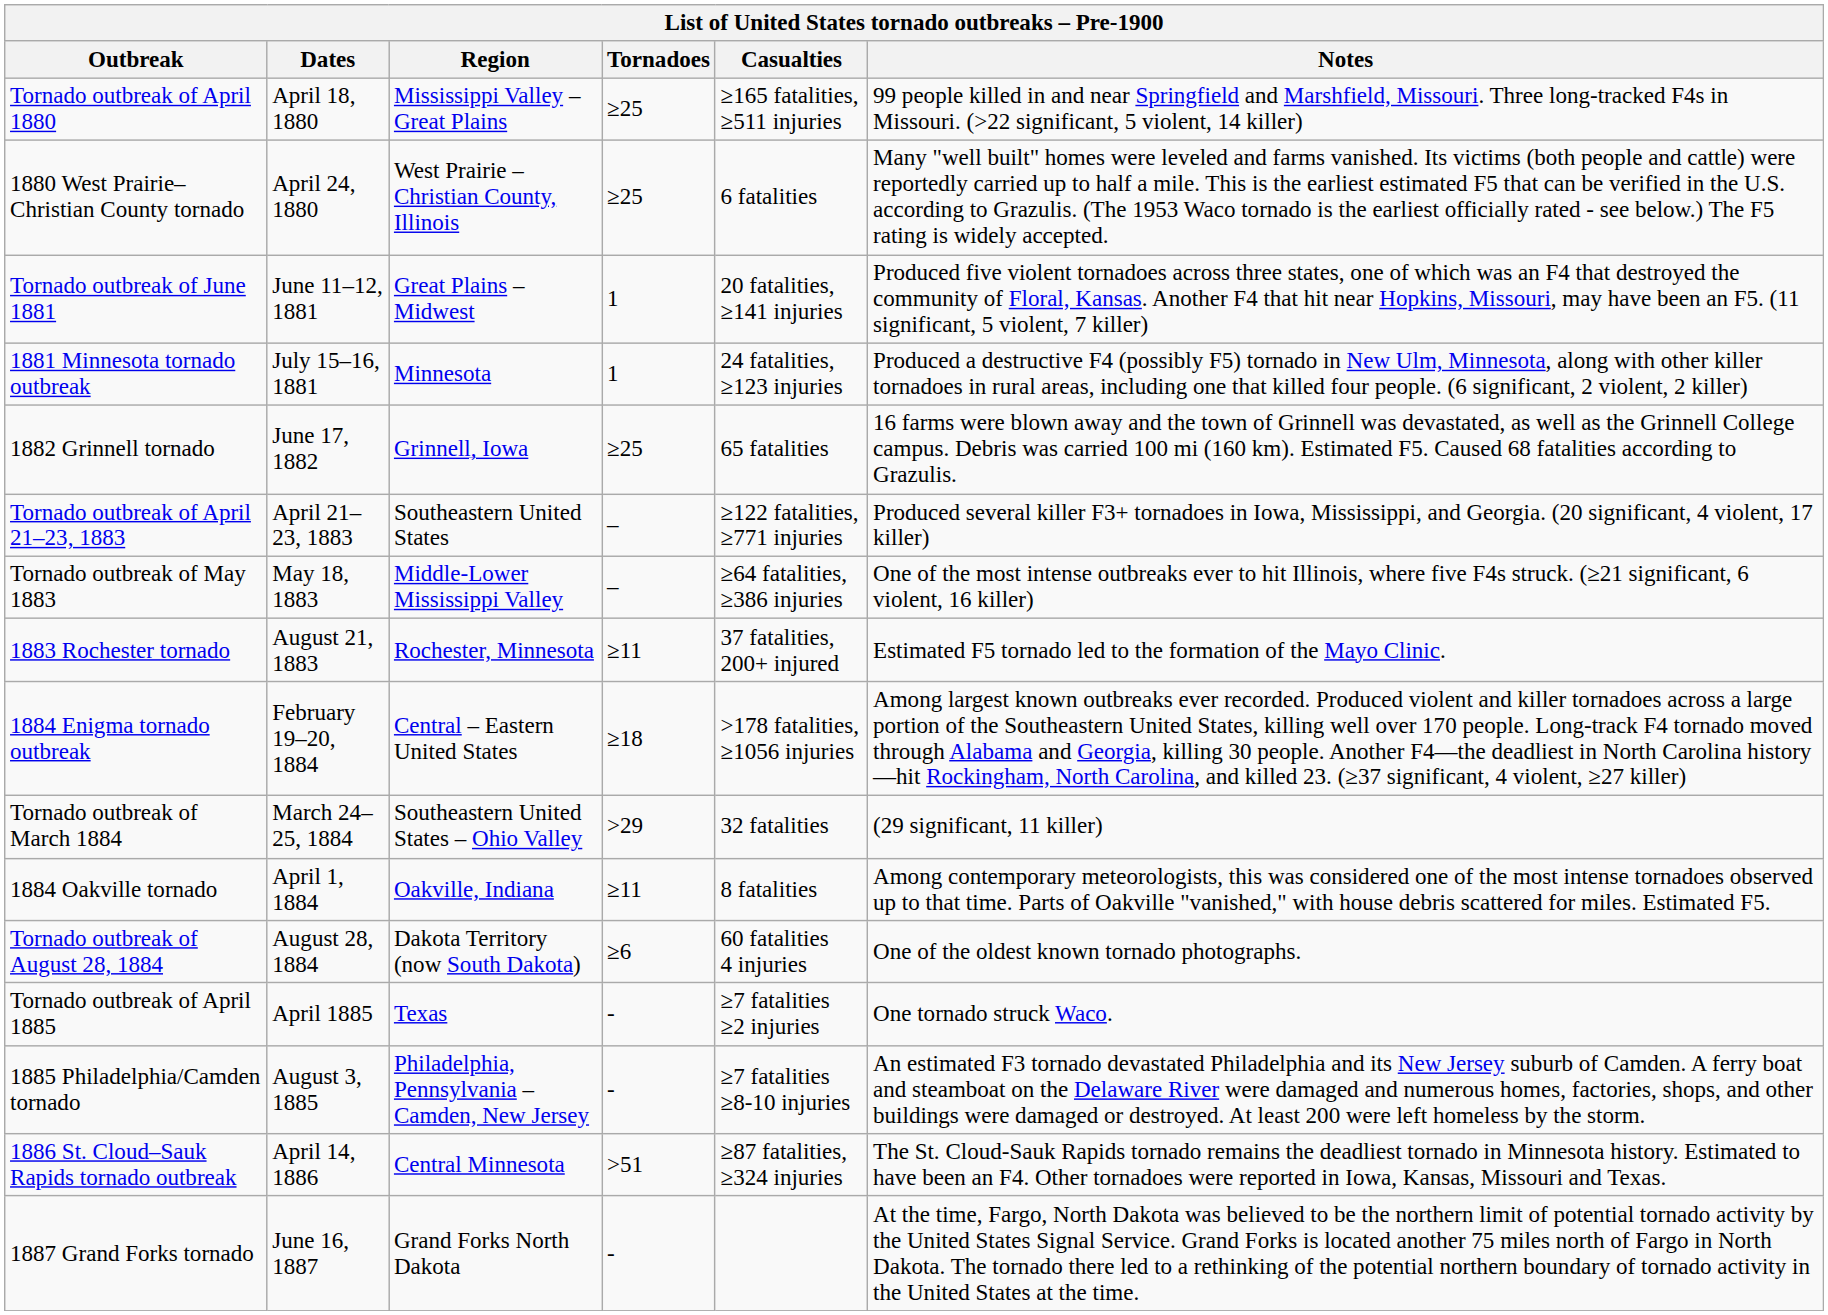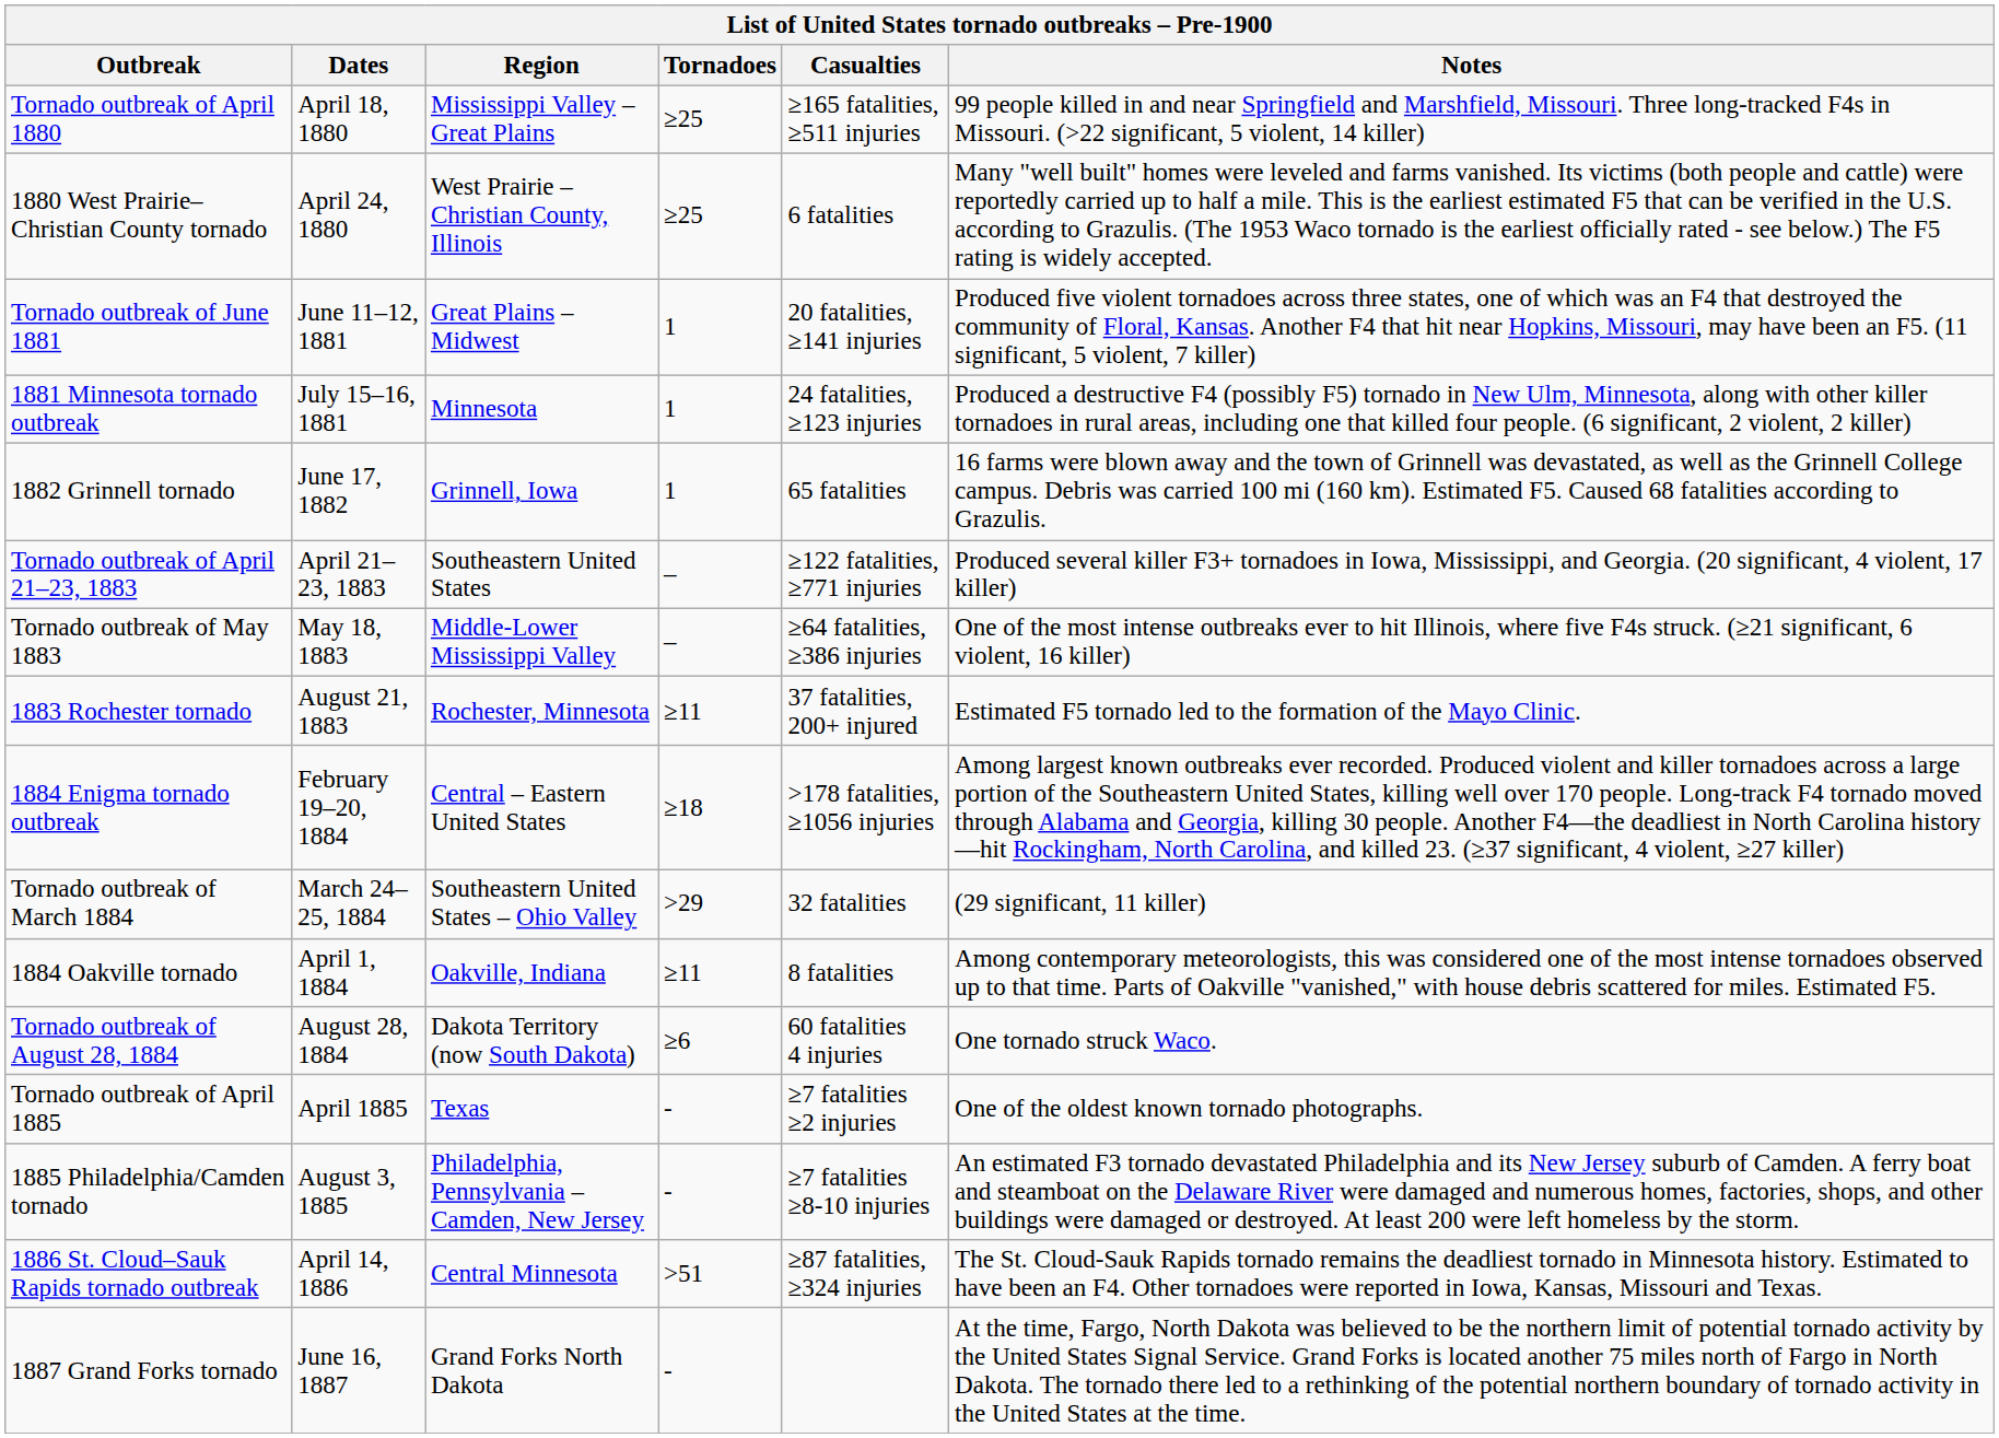1882 Grinnell tornado | Tornadoes: ≥25 -> 1
Tornado outbreak of August 28, 1884 | Notes: One of the oldest known tornado photographs. -> One tornado struck Waco.
Tornado outbreak of April 1885 | Notes: One tornado struck Waco. -> One of the oldest known tornado photographs.
